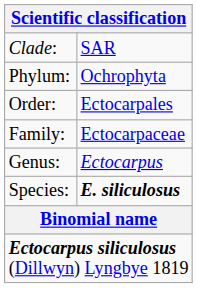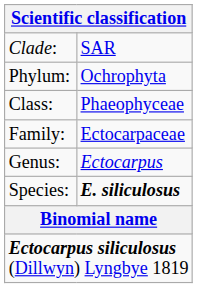+ row: Class: | Phaeophyceae
- row: Order: | Ectocarpales
